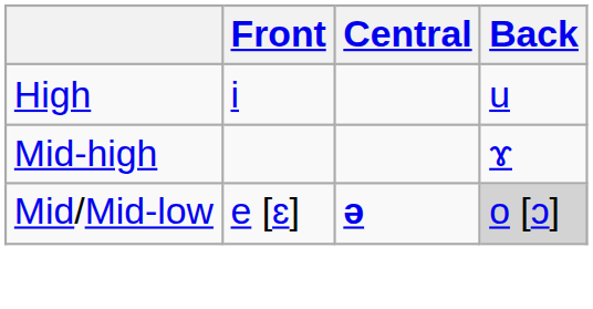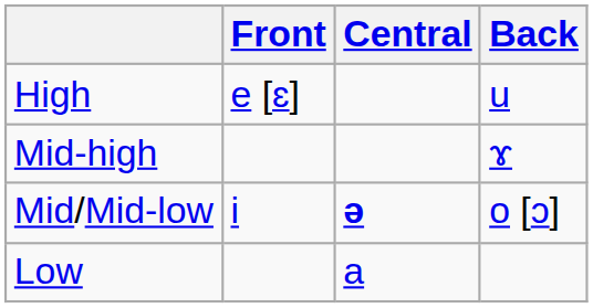High | Front: i -> e [ɛ]
Mid/Mid-low | Front: e [ɛ] -> i
Mid/Mid-low | Back: lightgrey background -> no background
+ row: Low | a
